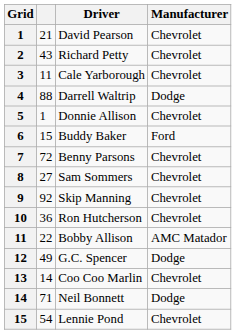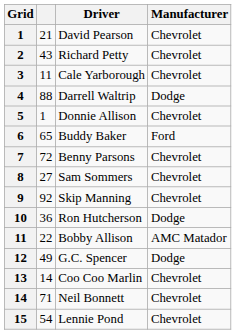Buddy Baker | column 2: 15 -> 65
Ron Hutcherson | Manufacturer: Chevrolet -> Dodge
Neil Bonnett | Manufacturer: Dodge -> Chevrolet
